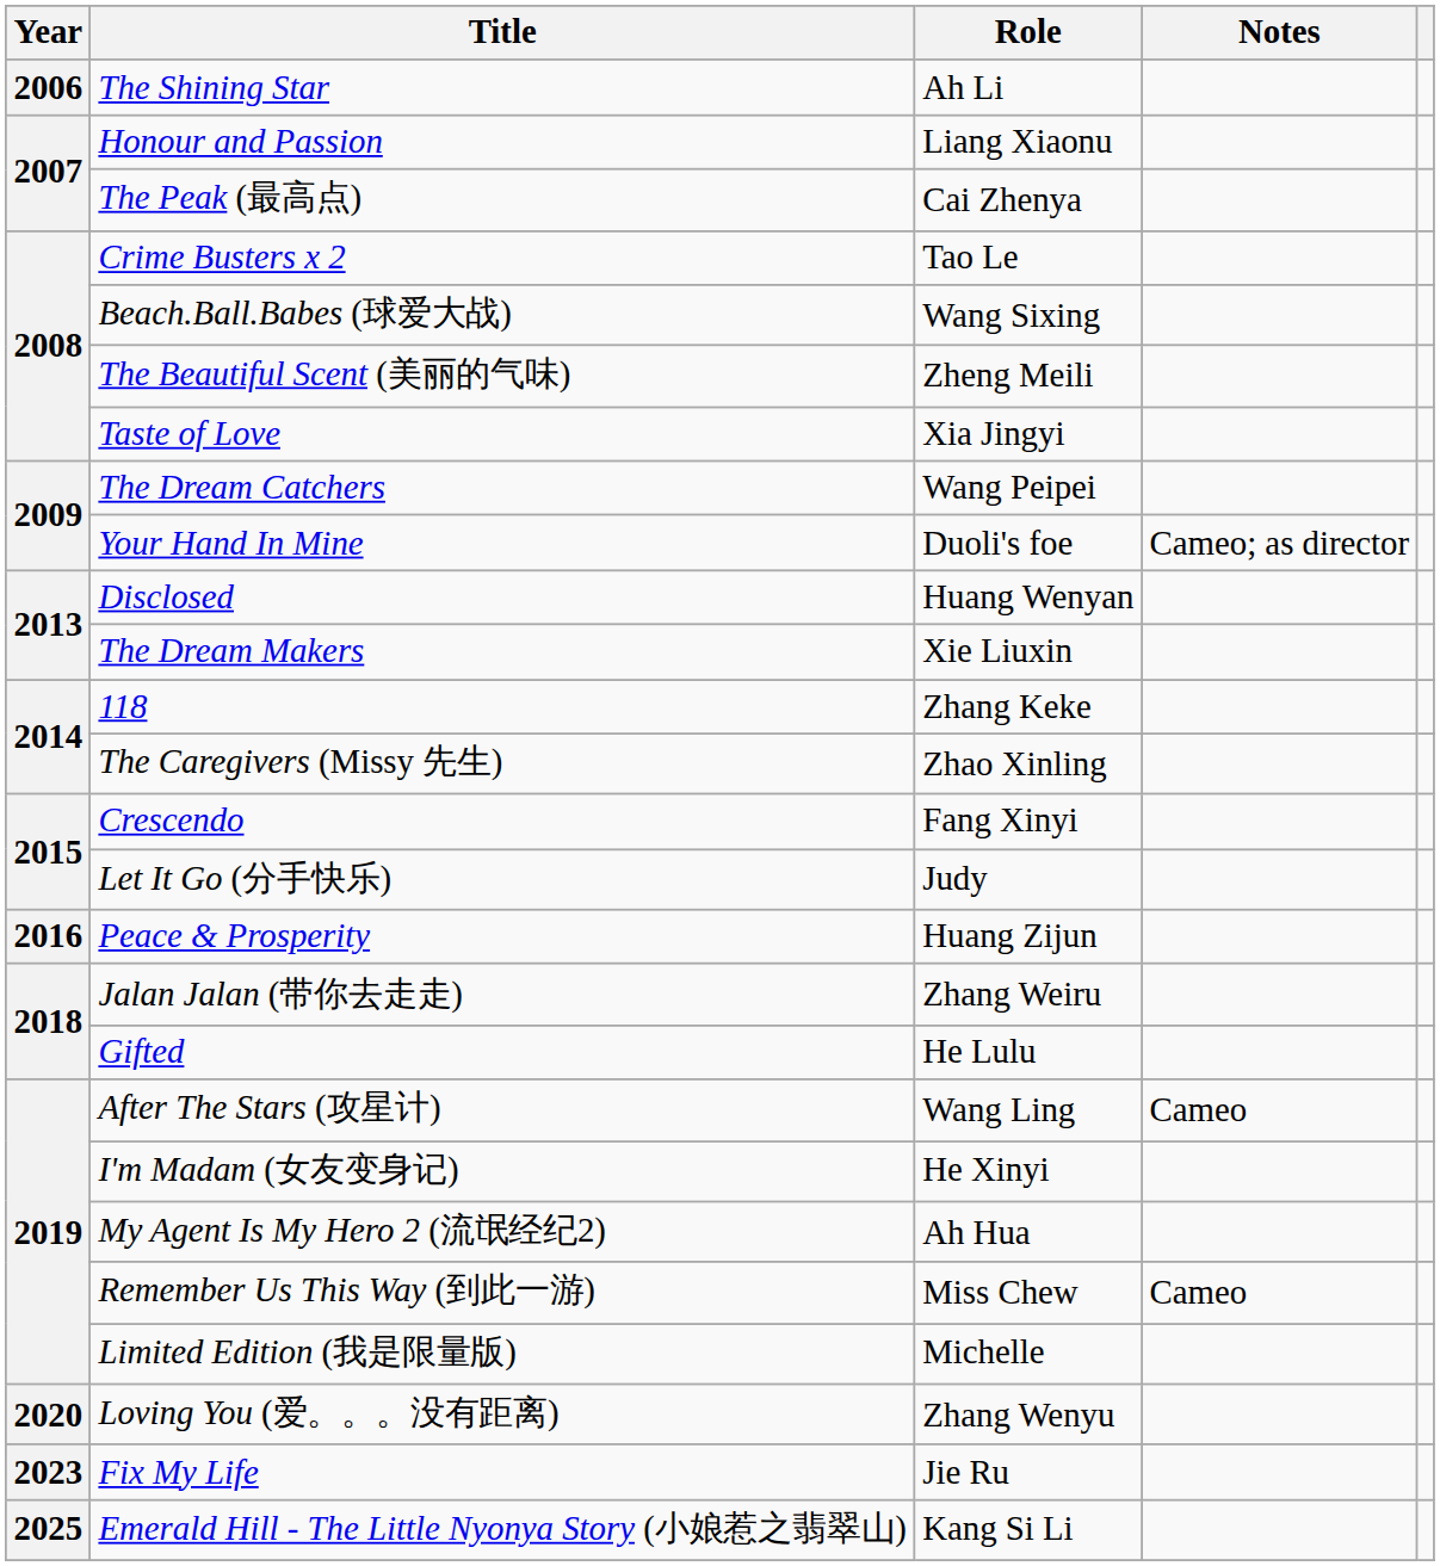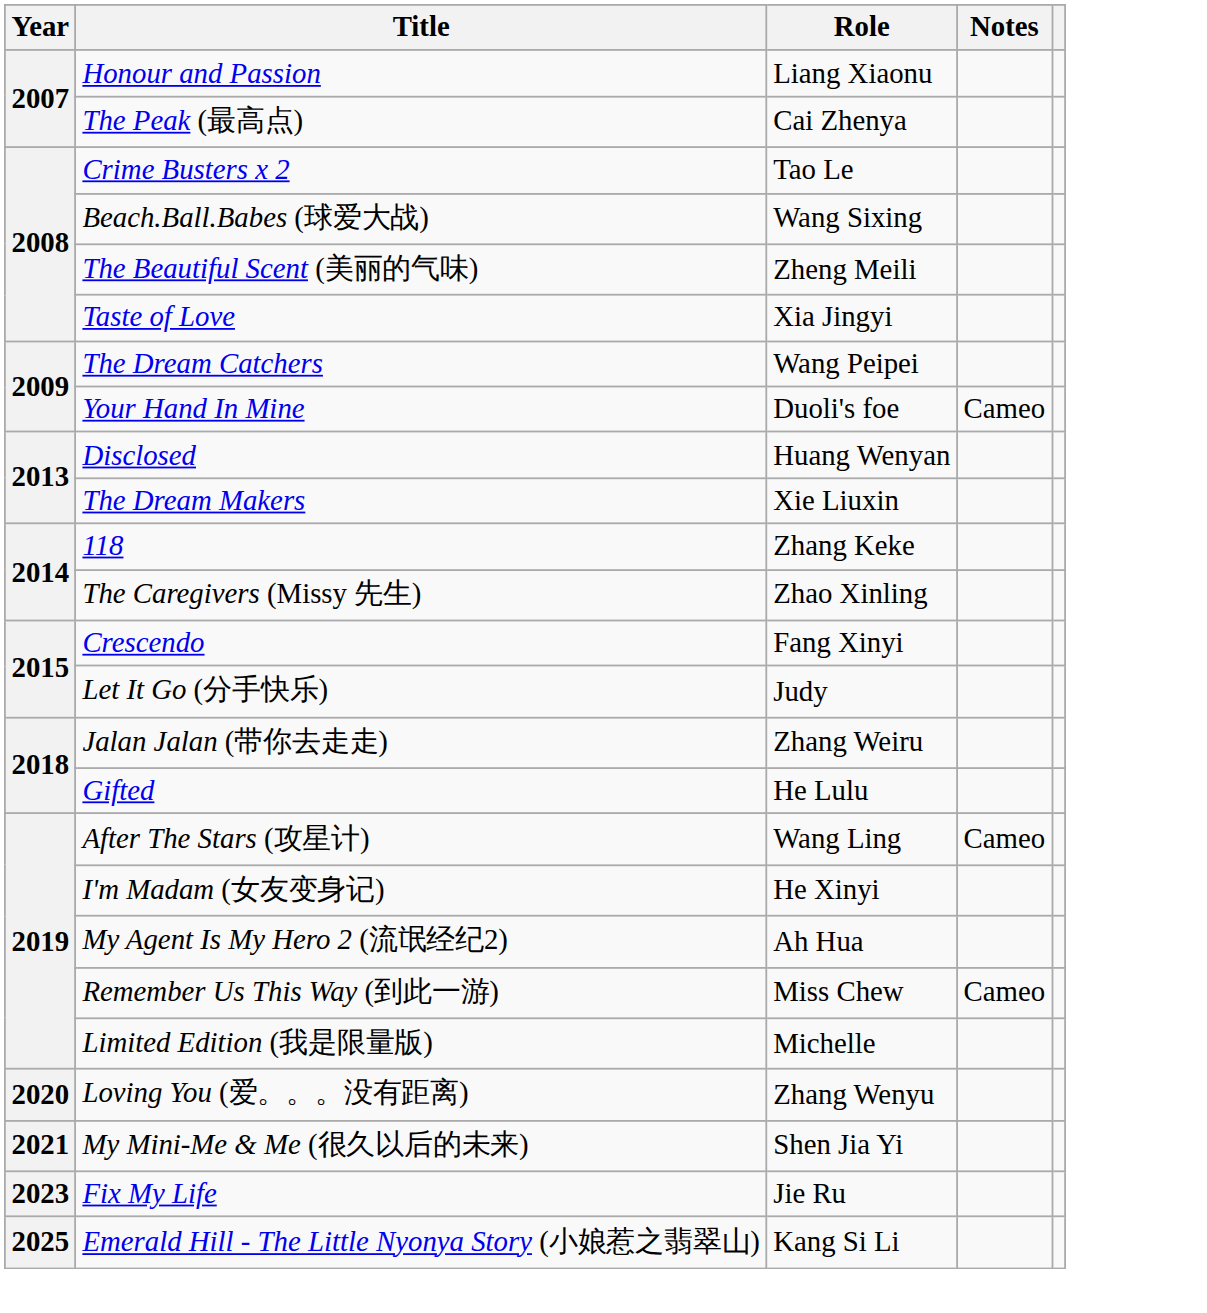- row: 2006 | The Shining Star | Ah Li
Your Hand In Mine | Notes: Cameo; as director -> Cameo
- row: 2016 | Peace & Prosperity | Huang Zijun
+ row: 2021 | My Mini-Me & Me (很久以后的未来) | Shen Jia Yi
